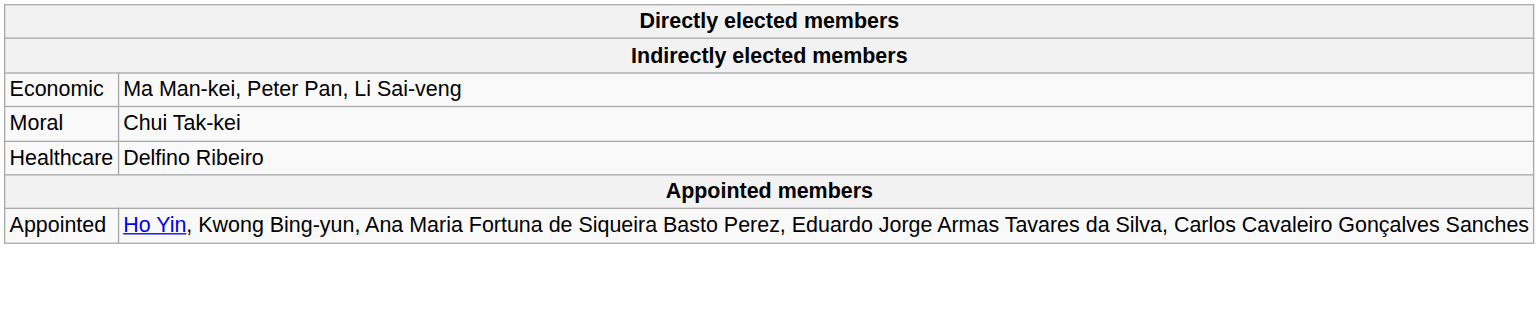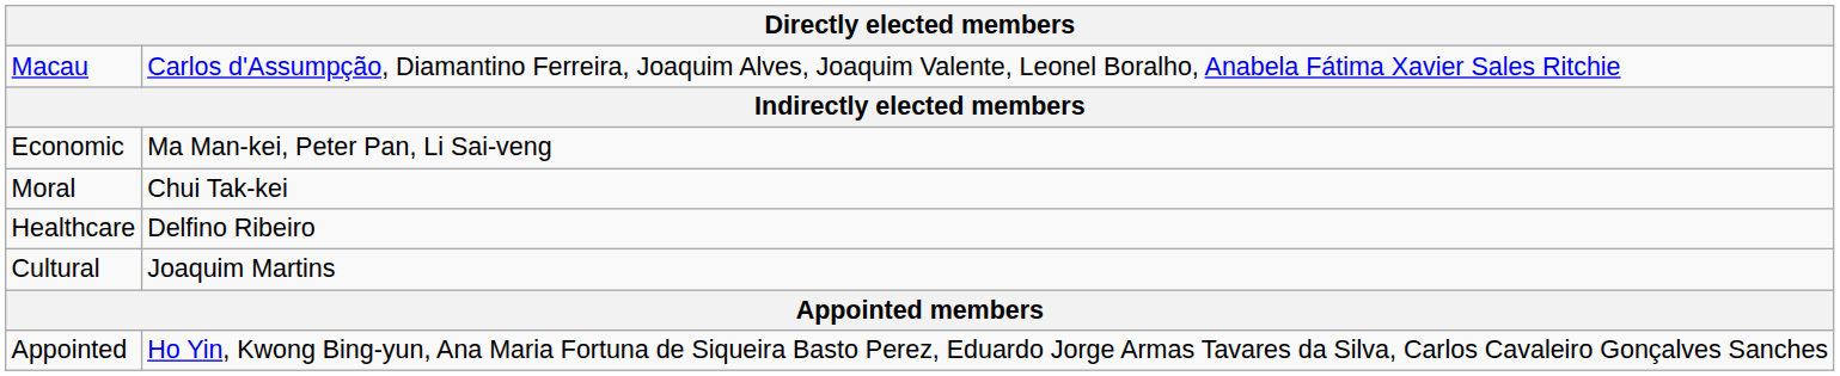+ row: Macau | Carlos d'Assumpção, Diamantino Ferreira, Joaquim Alves, Joaquim Valente, Leonel Boralho, Anabela Fátima Xavier Sales Ritchie
+ row: Cultural | Joaquim Martins
